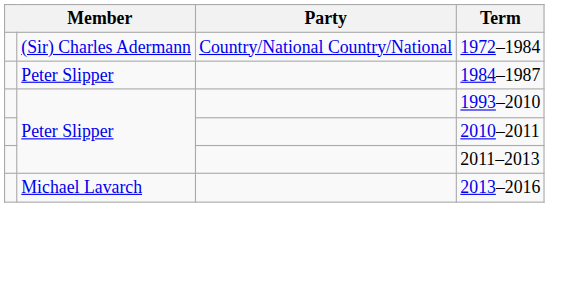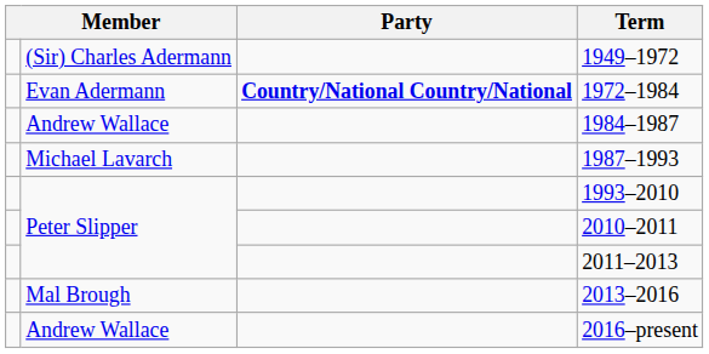+ row: (Sir) Charles Adermann | 1949–1972
1972–1984 | column 2: (Sir) Charles Adermann -> Evan Adermann
1972–1984 | Party: normal -> bold
1984–1987 | column 2: Peter Slipper -> Andrew Wallace
+ row: Michael Lavarch | 1987–1993
2013–2016 | column 2: Michael Lavarch -> Mal Brough
+ row: Andrew Wallace | 2016–present
